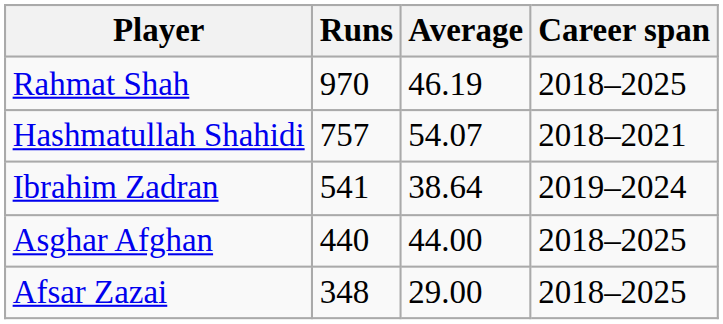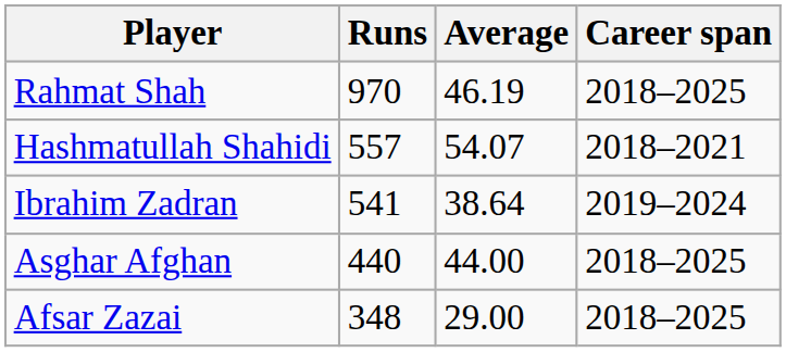Hashmatullah Shahidi | Runs: 757 -> 557
